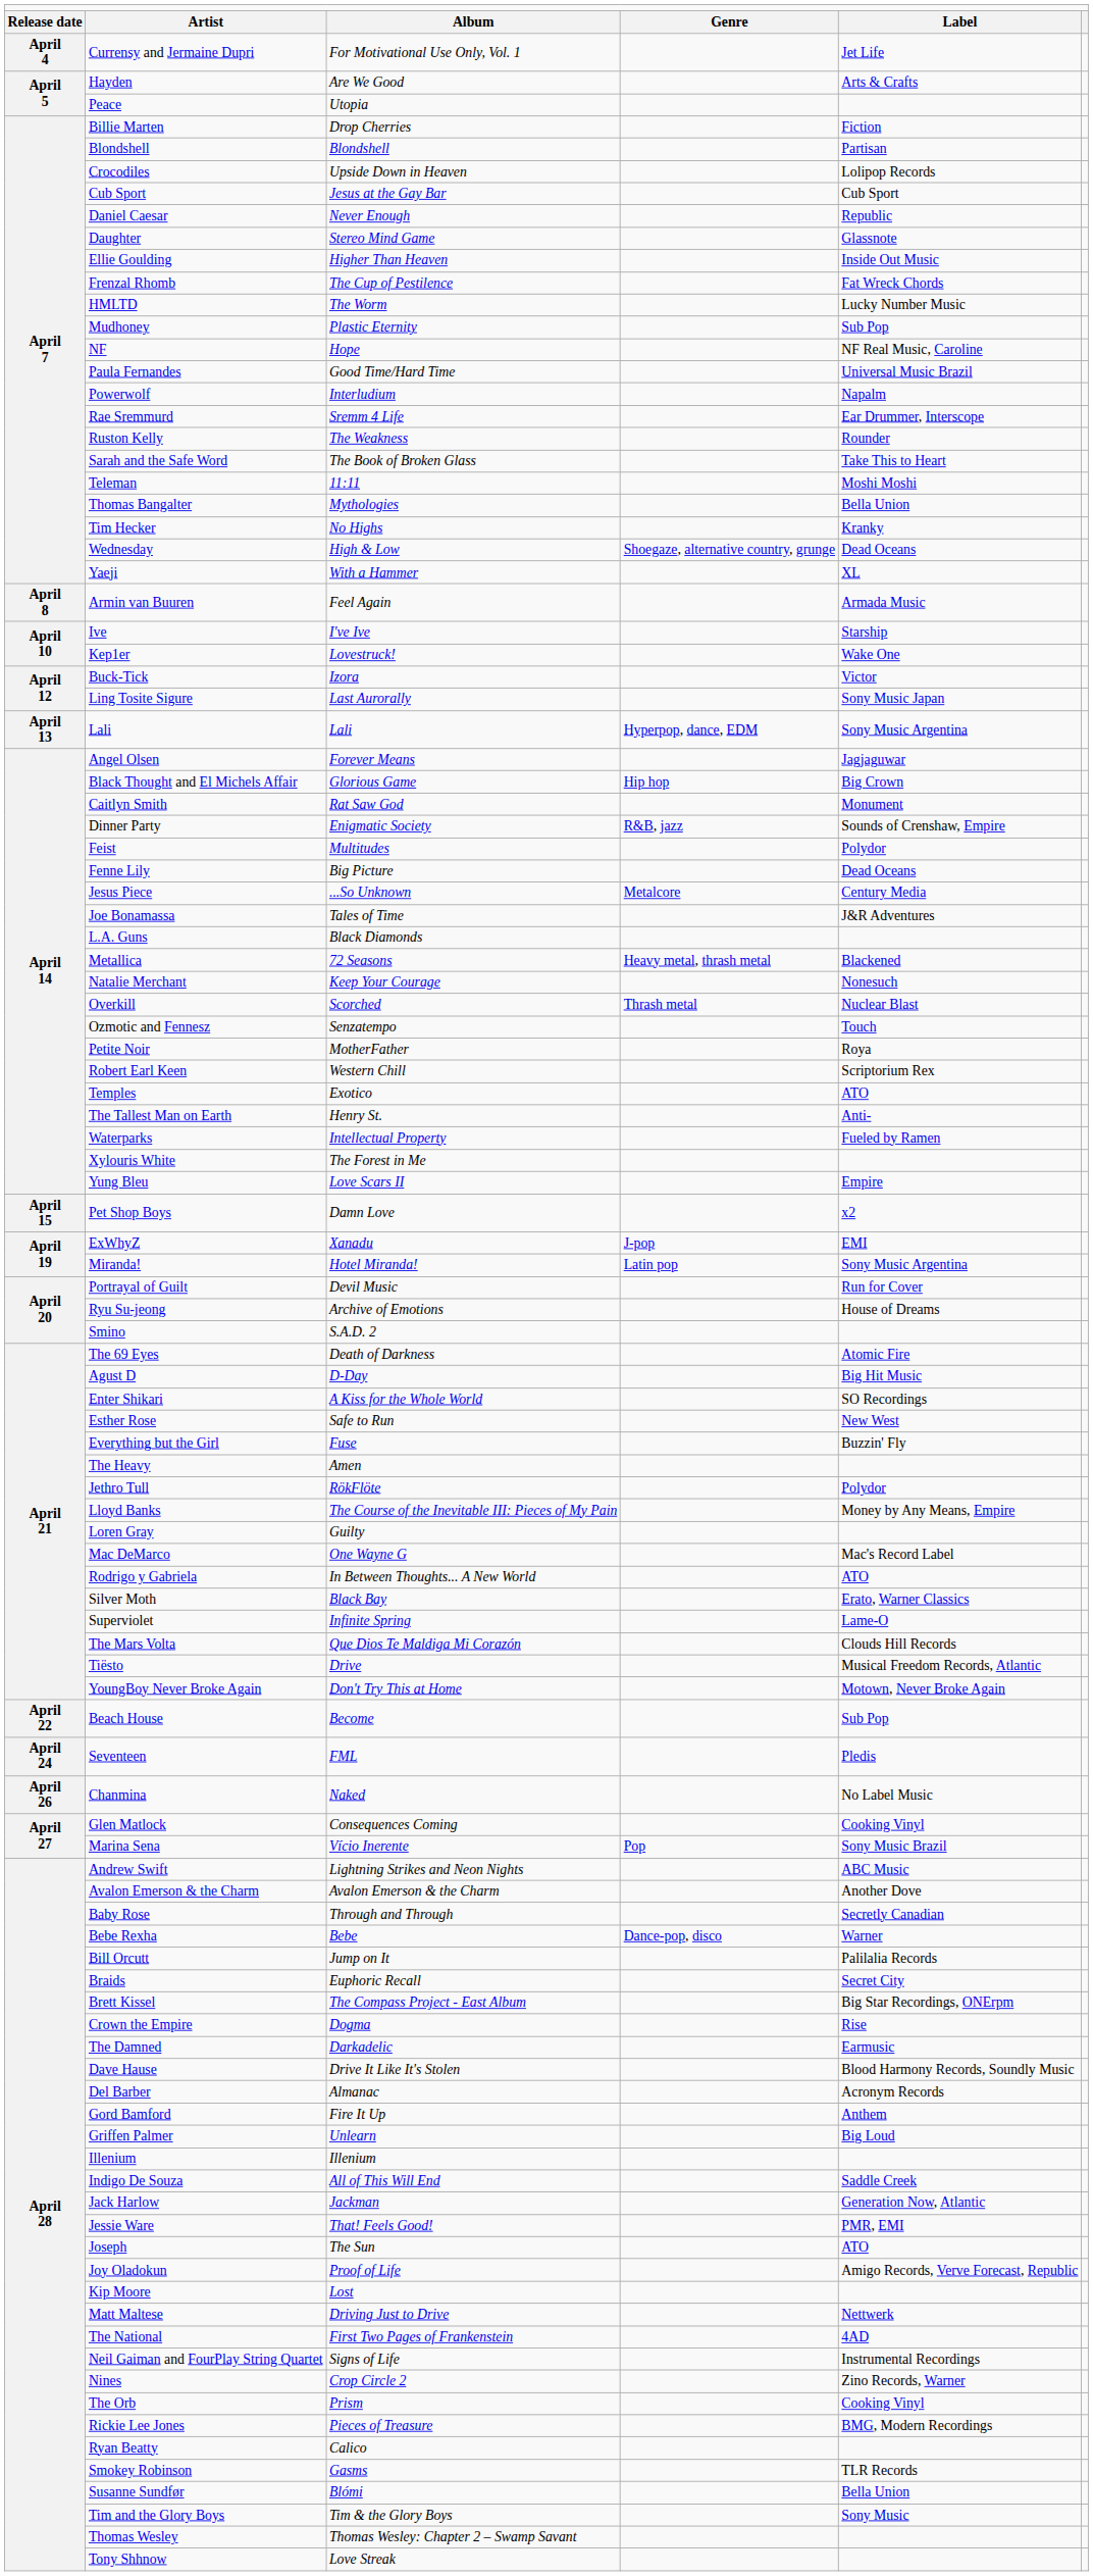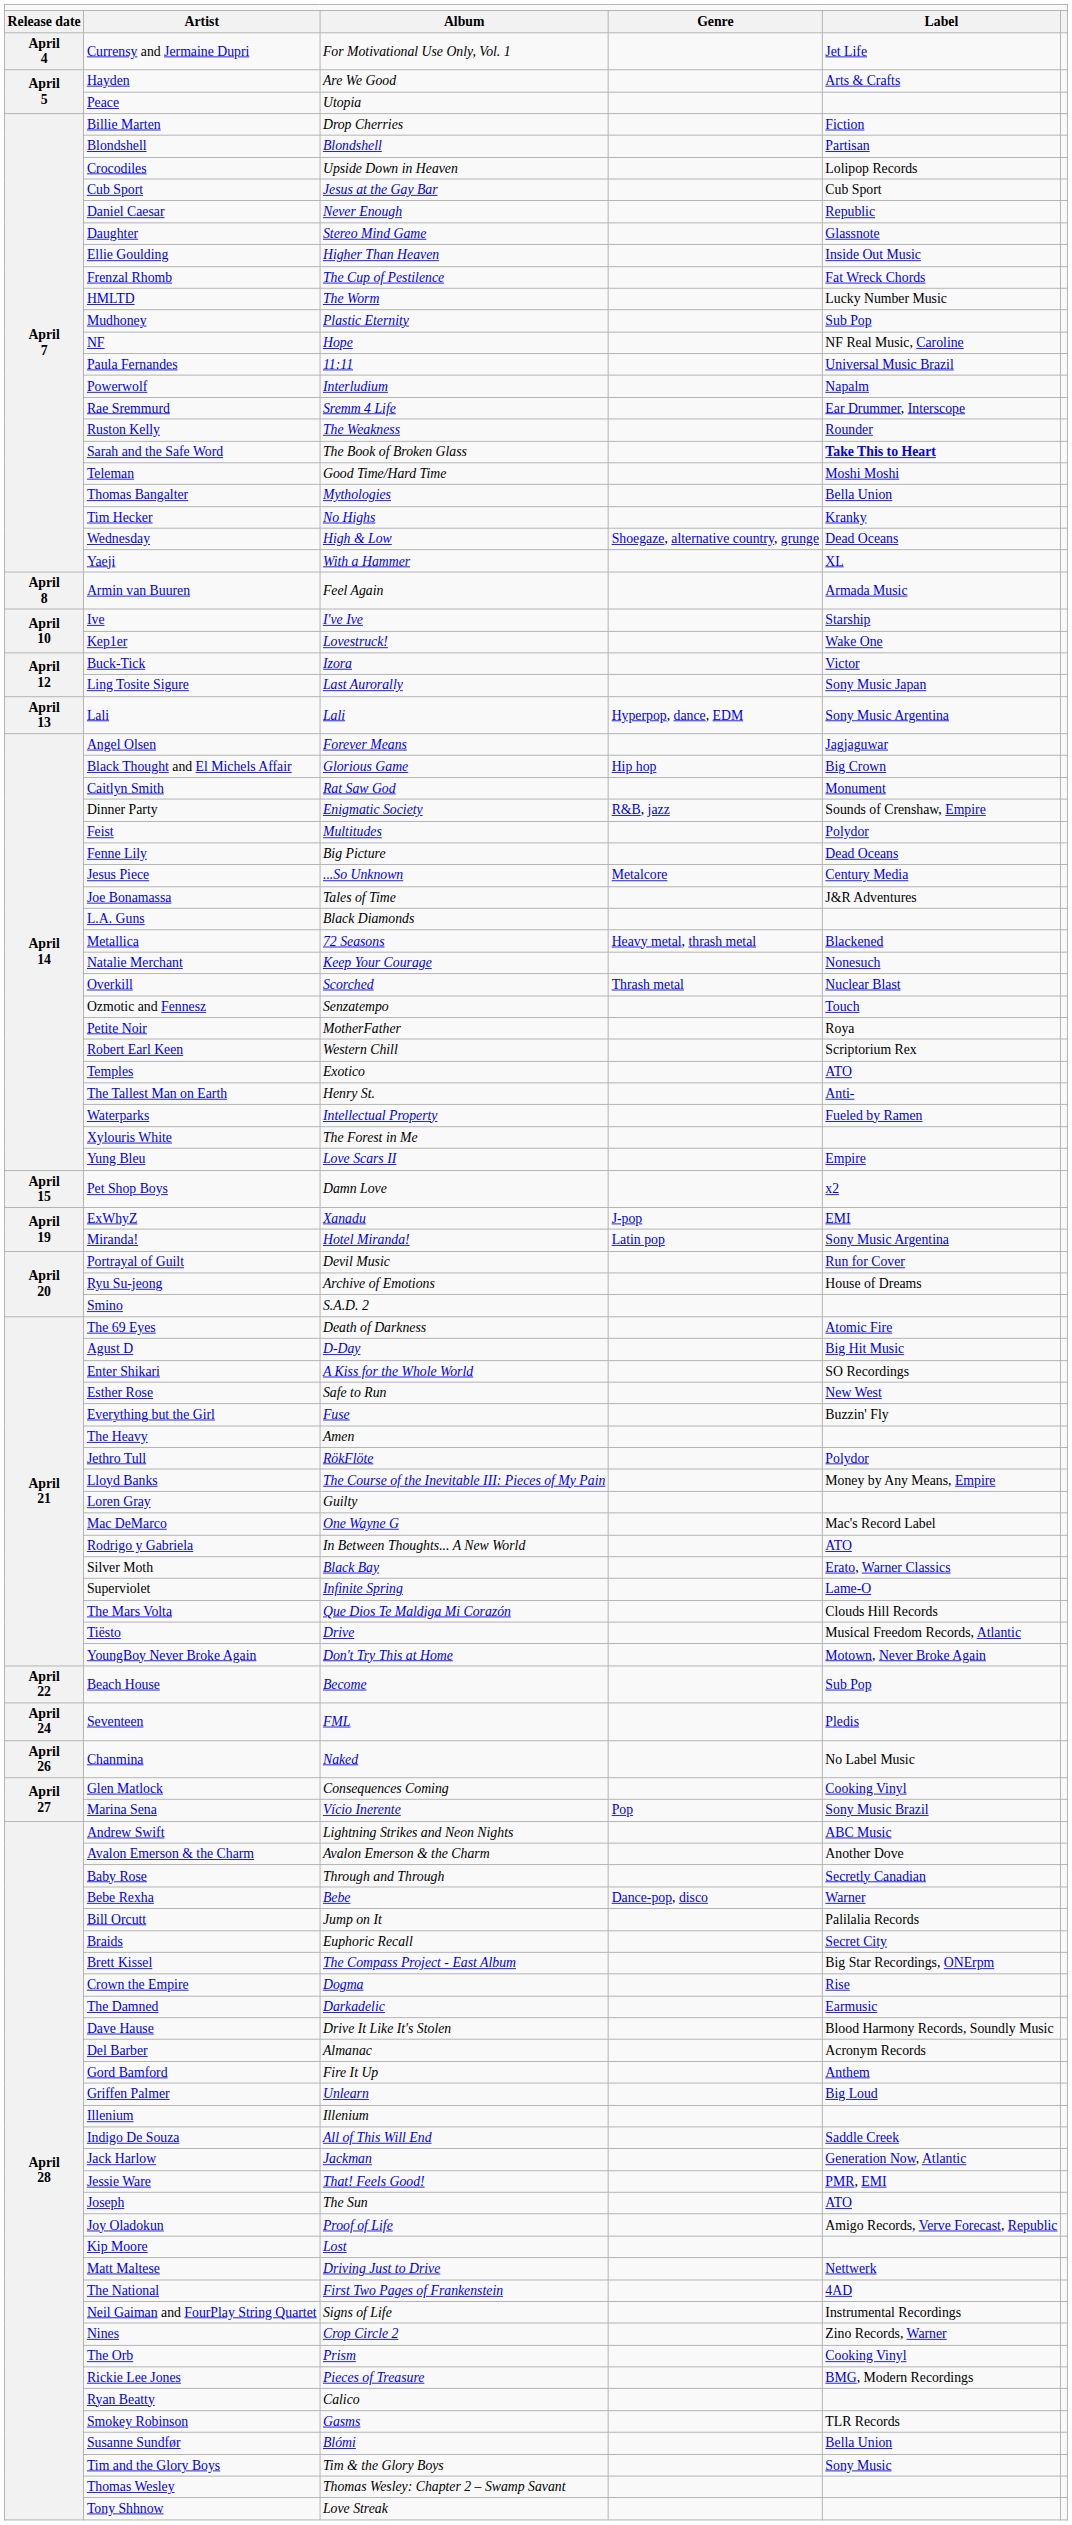Paula Fernandes | column 3: Good Time/Hard Time -> 11:11
Sarah and the Safe Word | column 5: normal -> bold
Teleman | column 3: 11:11 -> Good Time/Hard Time
